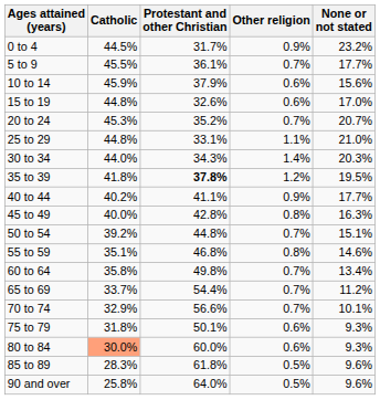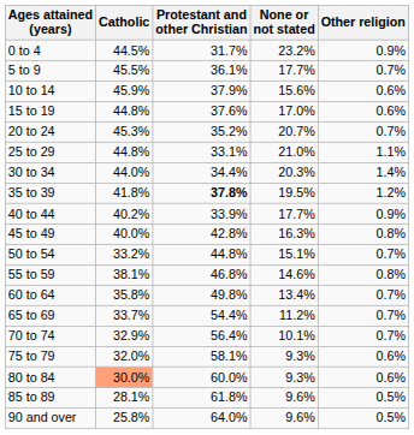columns swapped: Other religion <-> None or not stated
15 to 19 | Protestant and other Christian: 32.6% -> 37.6%
30 to 34 | Protestant and other Christian: 34.3% -> 34.4%
40 to 44 | Protestant and other Christian: 41.1% -> 33.9%
50 to 54 | Catholic: 39.2% -> 33.2%
55 to 59 | Catholic: 35.1% -> 38.1%
70 to 74 | Protestant and other Christian: 56.6% -> 56.4%
75 to 79 | Catholic: 31.8% -> 32.0%
75 to 79 | Protestant and other Christian: 50.1% -> 58.1%
85 to 89 | Catholic: 28.3% -> 28.1%
